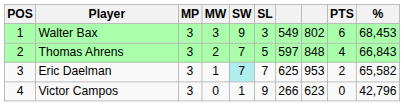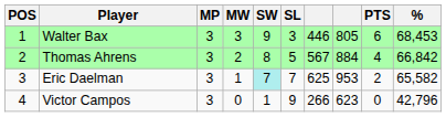Walter Bax | column 7: 549 -> 446
Walter Bax | column 8: 802 -> 805
Thomas Ahrens | SW: 7 -> 8
Thomas Ahrens | column 7: 597 -> 567
Thomas Ahrens | column 8: 848 -> 884
Thomas Ahrens | %: 66,843 -> 66,842
